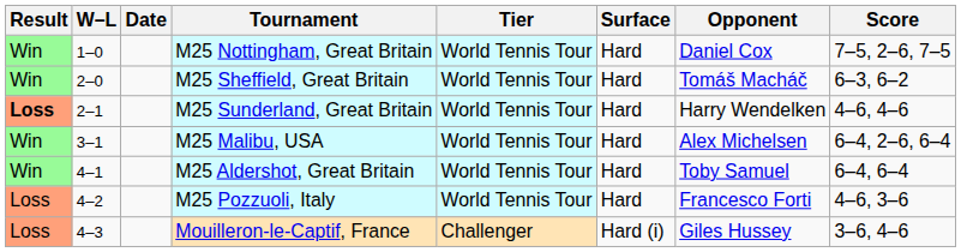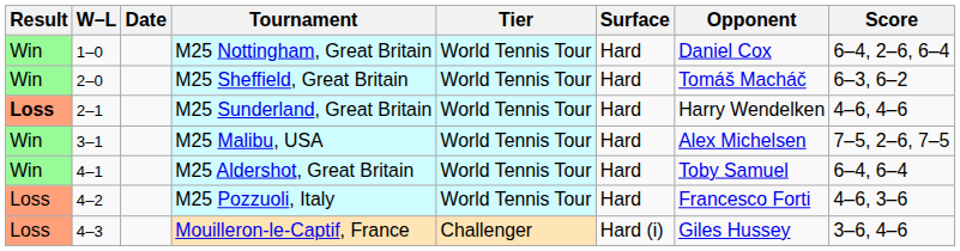M25 Nottingham, Great Britain | Score: 7–5, 2–6, 7–5 -> 6–4, 2–6, 6–4
M25 Malibu, USA | Score: 6–4, 2–6, 6–4 -> 7–5, 2–6, 7–5
